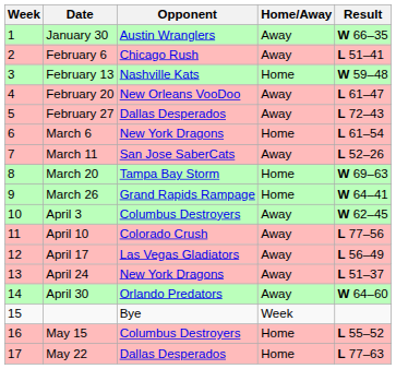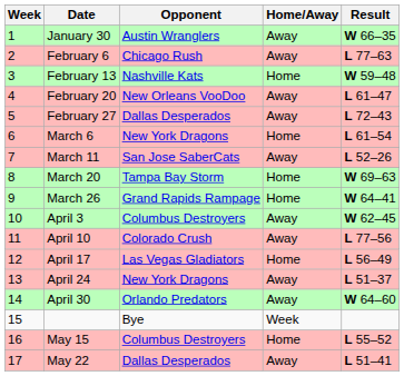February 6 | Result: L 51–41 -> L 77–63
April 17 | Home/Away: Away -> Home
May 22 | Home/Away: Home -> Away
May 22 | Result: L 77–63 -> L 51–41
